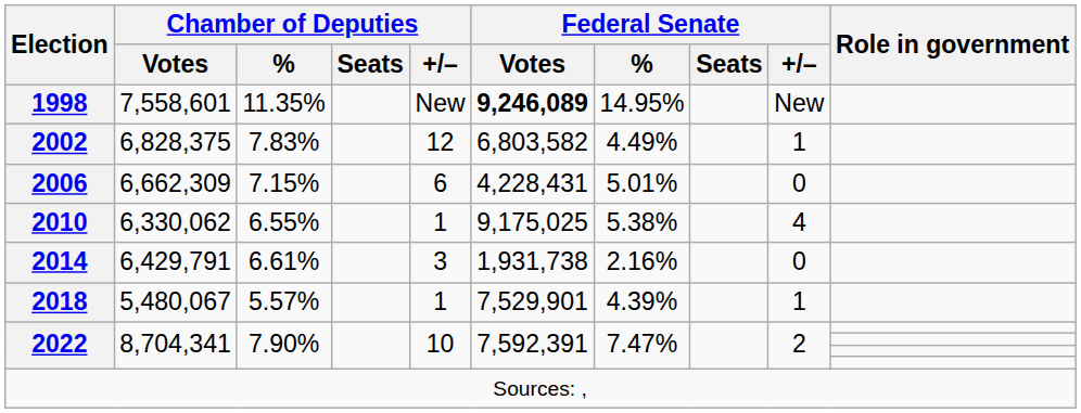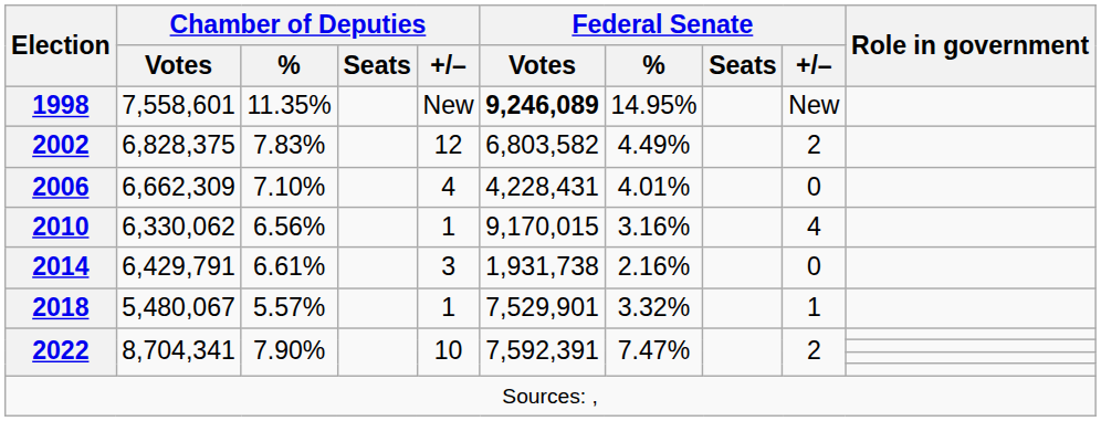2002 | Federal Senate / +/–: 1 -> 2
2006 | Chamber of Deputies / %: 7.15% -> 7.10%
2006 | Chamber of Deputies / +/–: 6 -> 4
2006 | Federal Senate / %: 5.01% -> 4.01%
2010 | Chamber of Deputies / %: 6.55% -> 6.56%
2010 | Federal Senate / Votes: 9,175,025 -> 9,170,015
2010 | Federal Senate / %: 5.38% -> 3.16%
2018 | Federal Senate / %: 4.39% -> 3.32%
